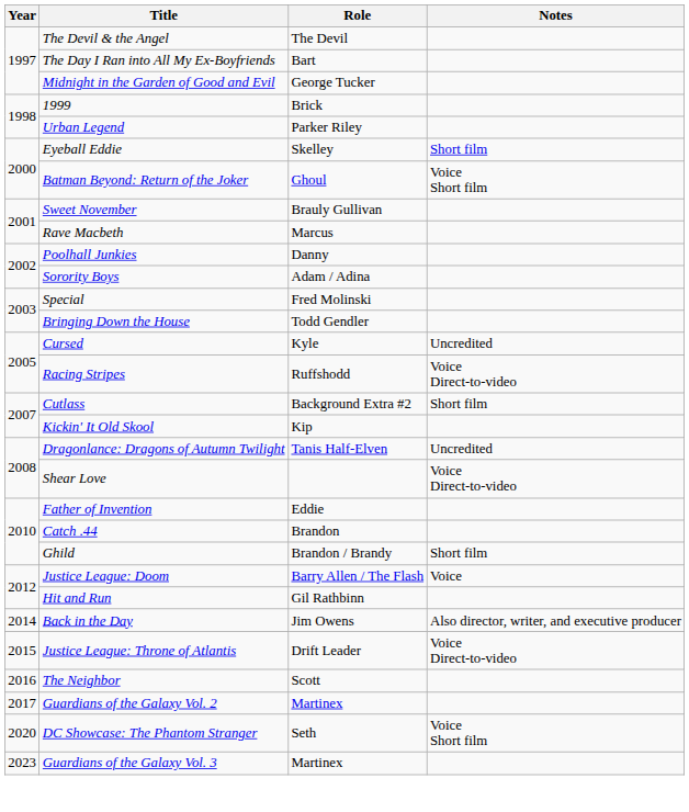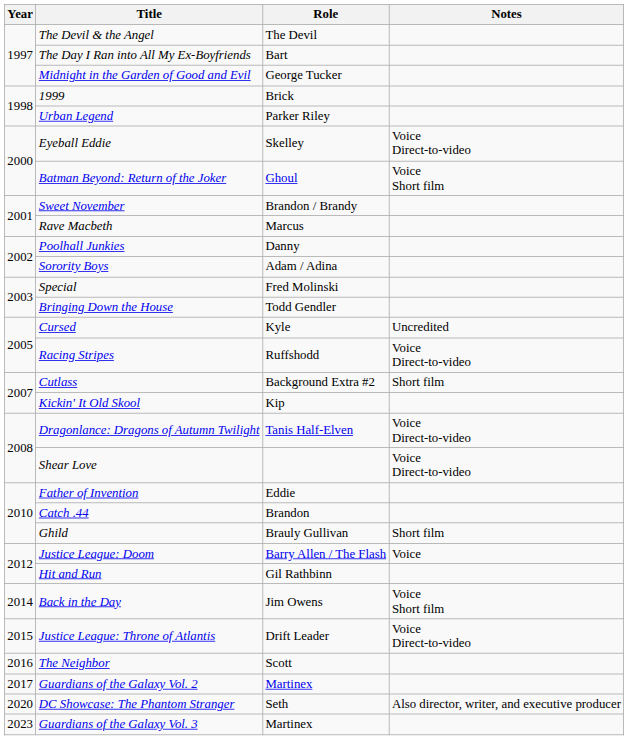Eyeball Eddie | Notes: Short film -> Voice Direct-to-video
Sweet November | Role: Brauly Gullivan -> Brandon / Brandy
Dragonlance: Dragons of Autumn Twilight | Notes: Uncredited -> Voice Direct-to-video
Ghild | Role: Brandon / Brandy -> Brauly Gullivan
Back in the Day | Notes: Also director, writer, and executive producer -> Voice Short film
DC Showcase: The Phantom Stranger | Notes: Voice Short film -> Also director, writer, and executive producer
